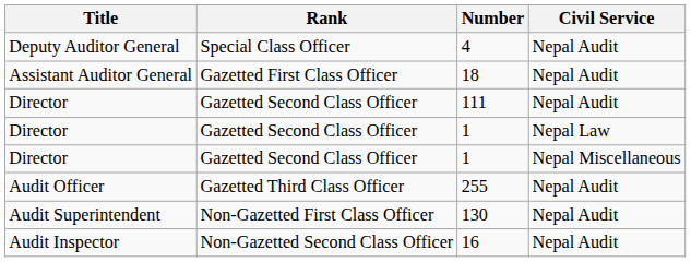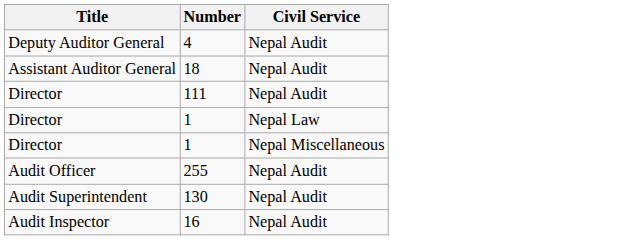- column: Rank | Special Class Officer | Gazetted First Class Officer | Gazetted Second Class Officer | Gazetted Second Class Officer | Gazetted Second Class Officer | Gazetted Third Class Officer | Non-Gazetted First Class Officer | Non-Gazetted Second Class Officer
